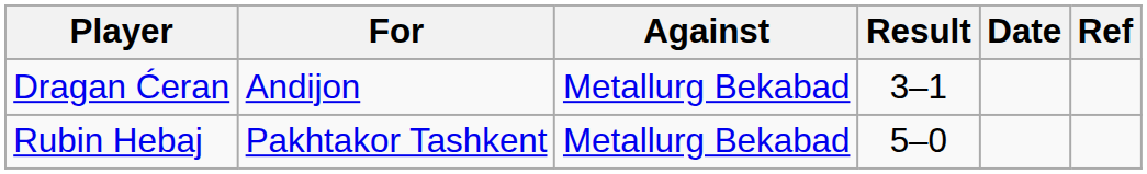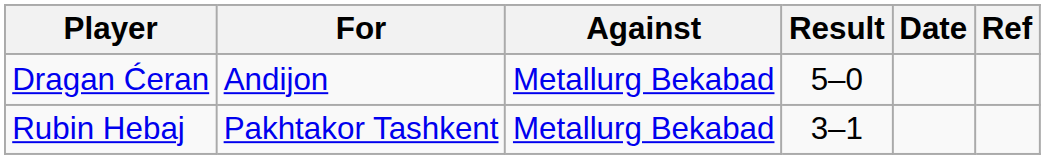Dragan Ćeran | Result: 3–1 -> 5–0
Rubin Hebaj | Result: 5–0 -> 3–1
